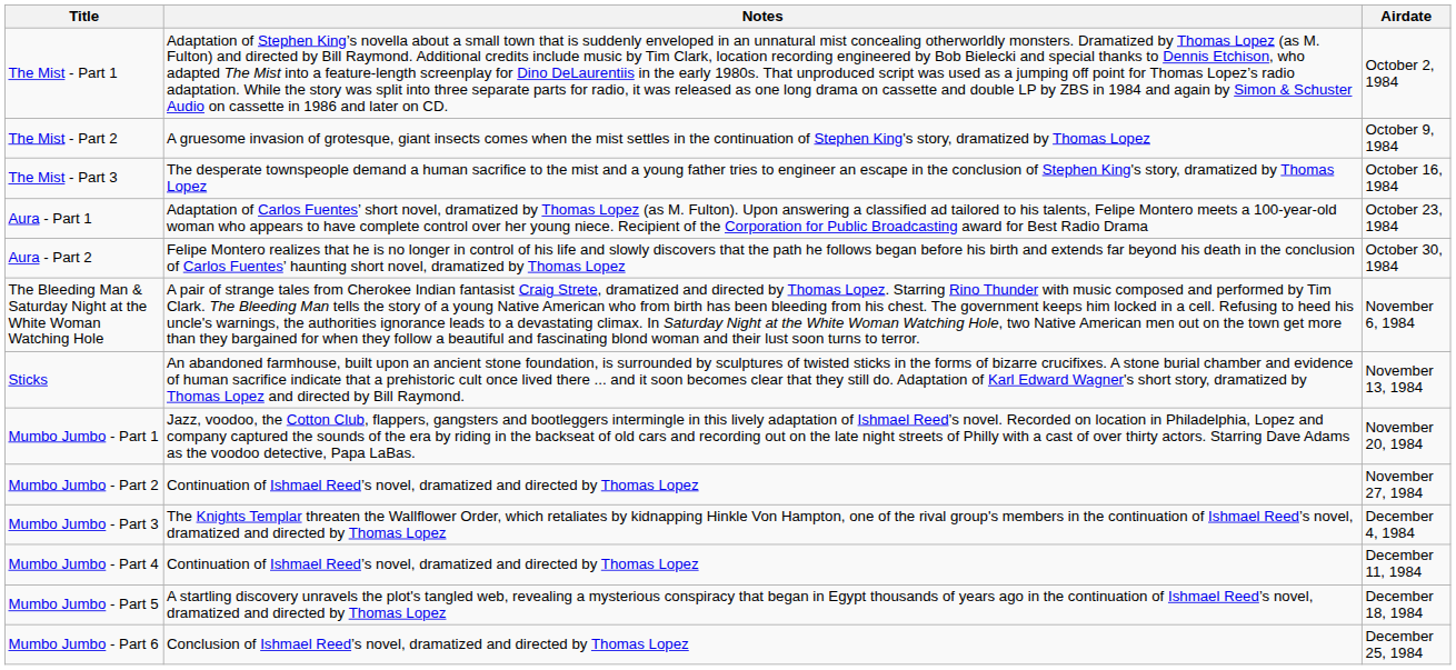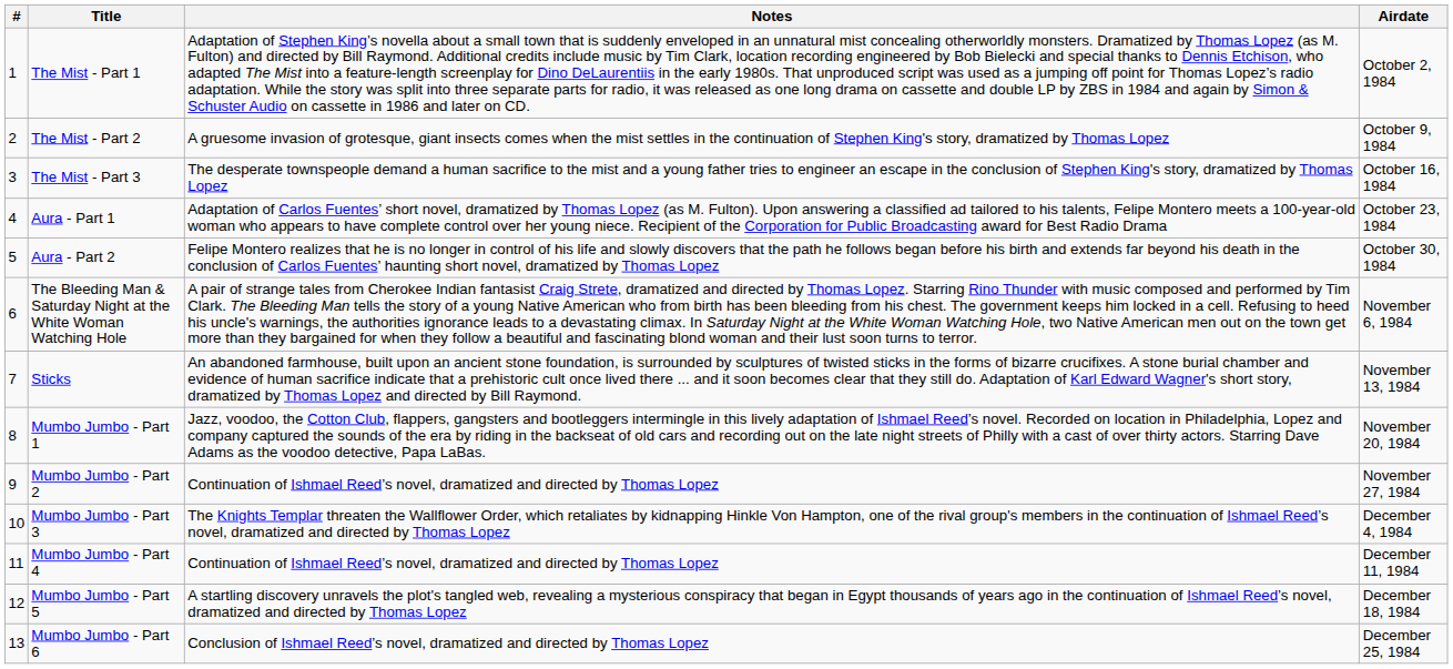+ column: # | 1 | 2 | 3 | 4 | 5 | 6 | 7 | 8 | 9 | 10 | 11 | 12 | 13
